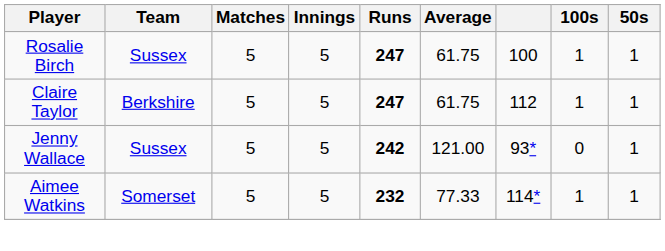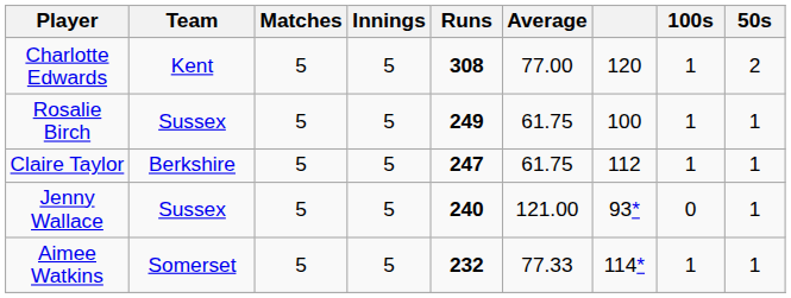+ row: Charlotte Edwards | Kent | 5 | 5 | 308 | 77.00 | 120 | 1 | 2
Rosalie Birch | Runs: 247 -> 249
Jenny Wallace | Runs: 242 -> 240
